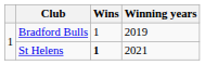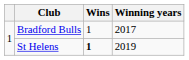Bradford Bulls | Winning years: 2019 -> 2017
St Helens | Winning years: 2021 -> 2019
